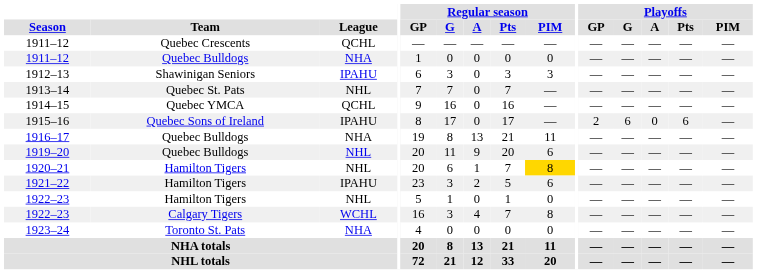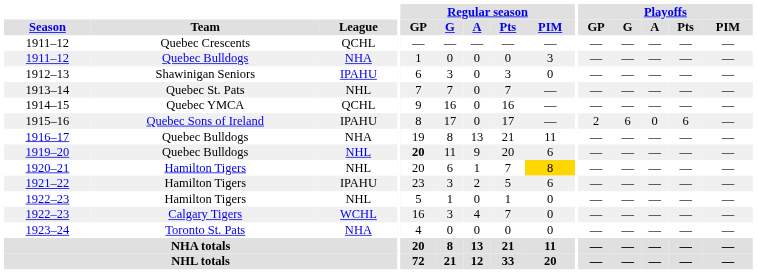1911–12 / Quebec Bulldogs | Regular season / PIM: 0 -> 3
1912–13 | Regular season / PIM: 3 -> 0
1919–20 | Regular season / GP: normal -> bold
1922–23 / Calgary Tigers | Regular season / PIM: 8 -> 0
